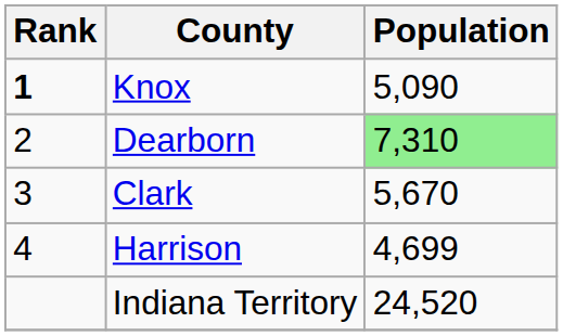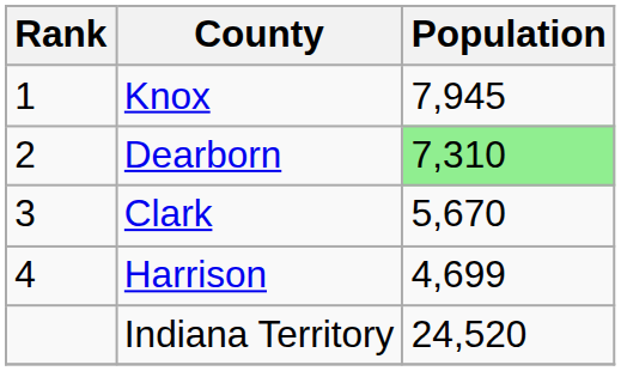Knox | Rank: bold -> normal
Knox | Population: 5,090 -> 7,945
